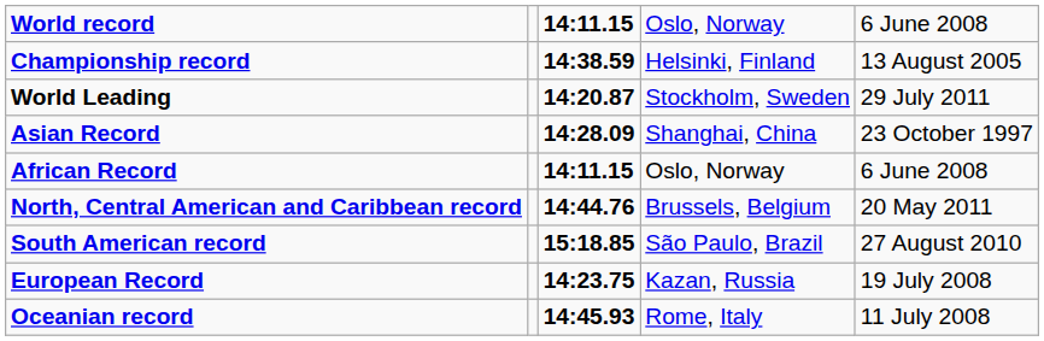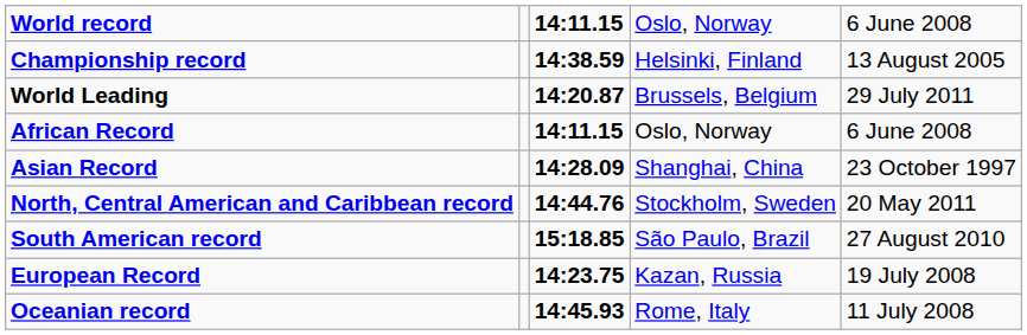World Leading | column 4: Stockholm, Sweden -> Brussels, Belgium
rows swapped: African Record <-> Asian Record
North, Central American and Caribbean record | column 4: Brussels, Belgium -> Stockholm, Sweden
